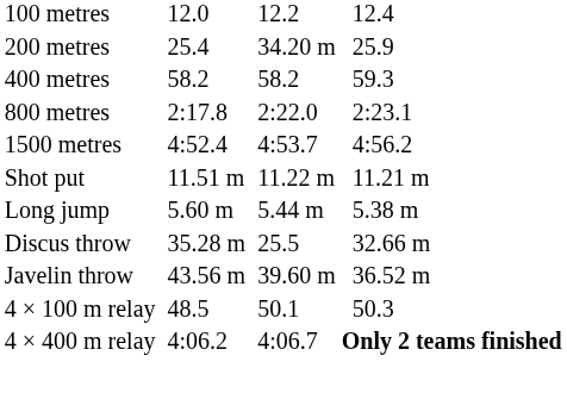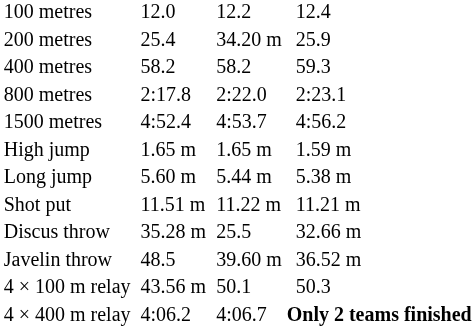+ row: High jump | 1.65 m | 1.65 m | 1.59 m
rows swapped: Long jump <-> Shot put
Javelin throw | column 3: 43.56 m -> 48.5
4 × 100 m relay | column 3: 48.5 -> 43.56 m
